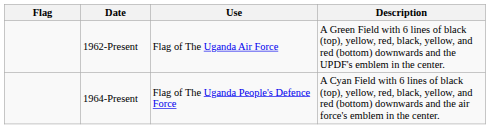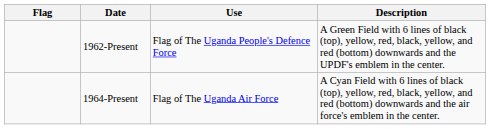1962-Present | Use: Flag of The Uganda Air Force -> Flag of The Uganda People's Defence Force
1964-Present | Use: Flag of The Uganda People's Defence Force -> Flag of The Uganda Air Force
